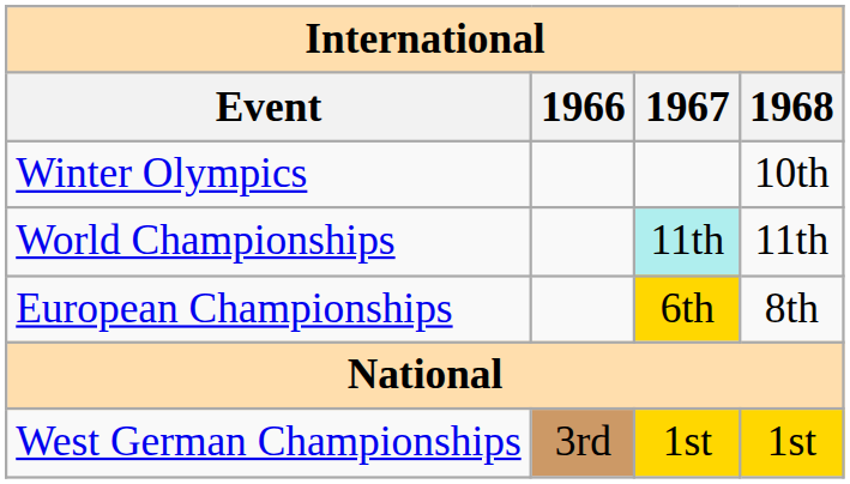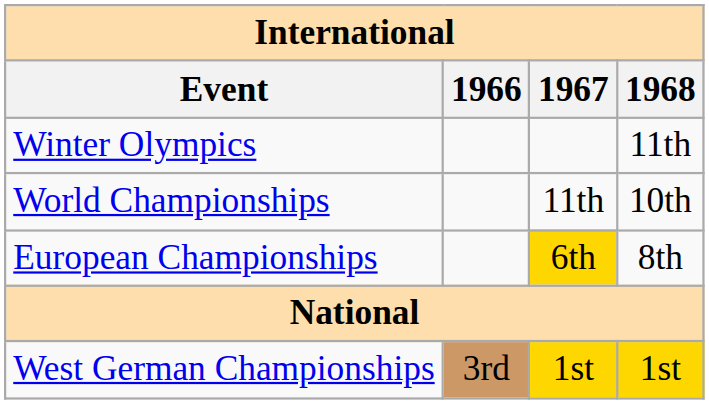Winter Olympics | 1968: 10th -> 11th
World Championships | 1967: paleturquoise background -> no background
World Championships | 1968: 11th -> 10th
